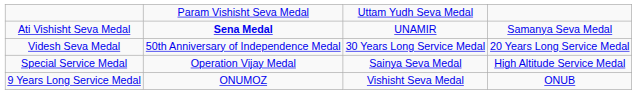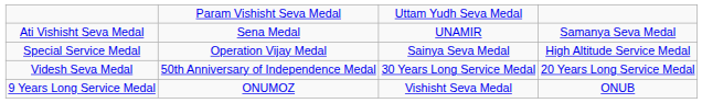Ati Vishisht Seva Medal | column 2: bold -> normal
rows swapped: Special Service Medal <-> Videsh Seva Medal
